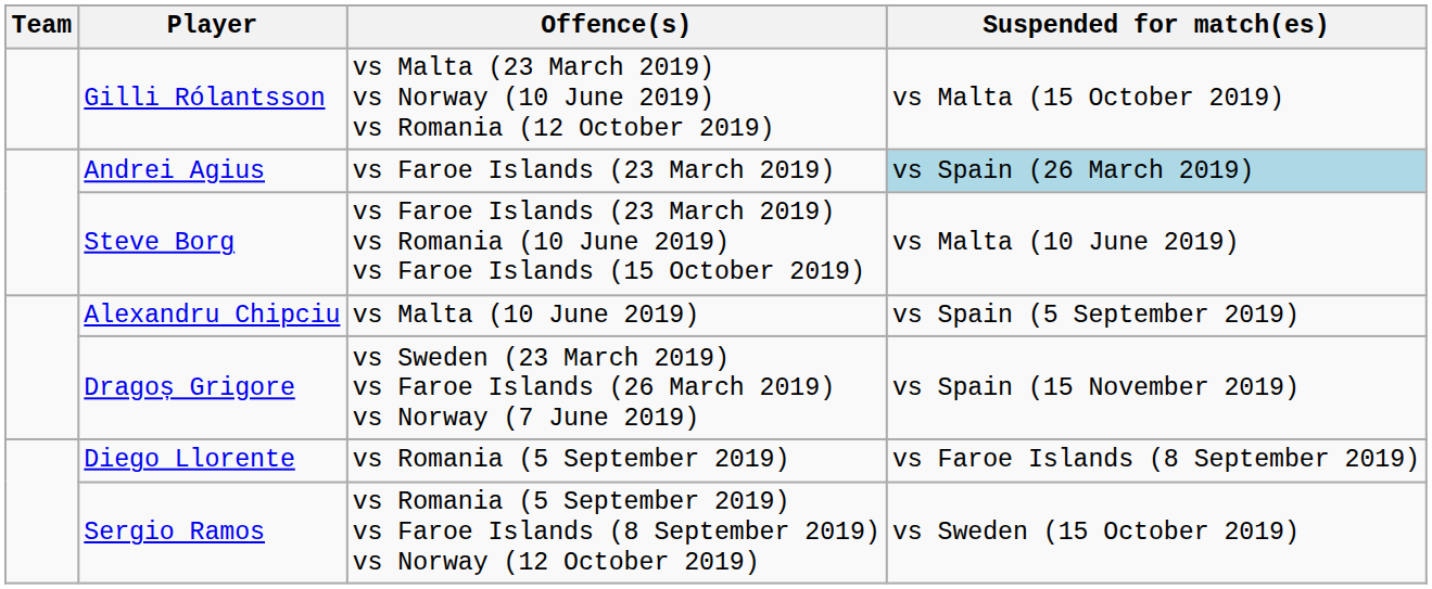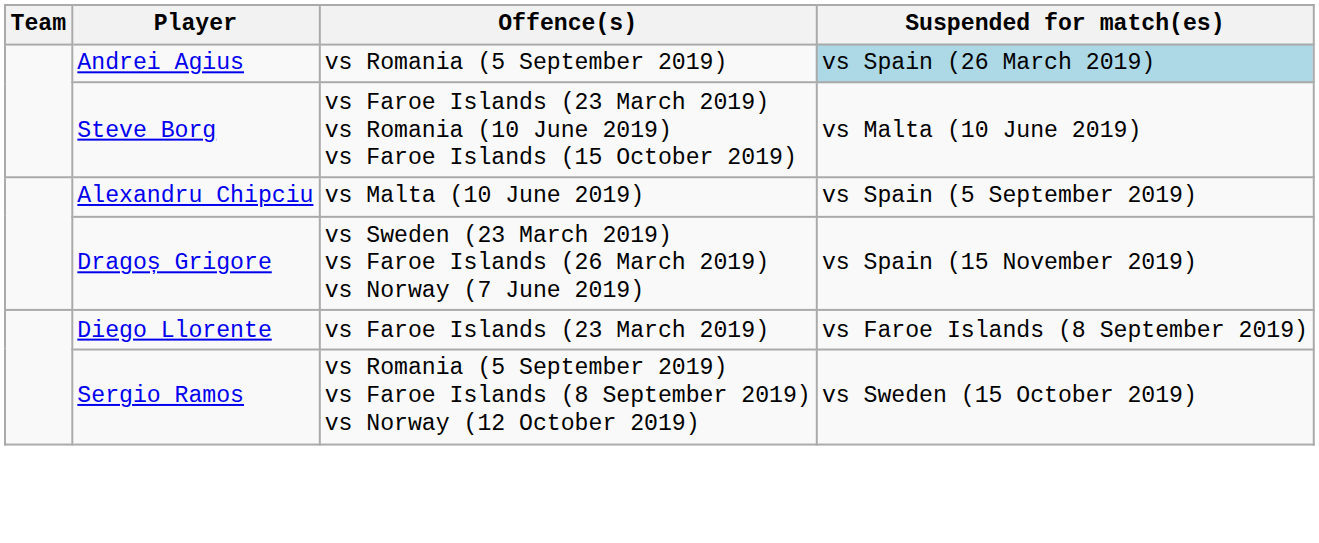- row: Gilli Rólantsson | vs Malta (23 March 2019) vs Norway (10 June 2019) vs Romania (12 October 2019) | vs Malta (15 October 2019)
Andrei Agius | Offence(s): vs Faroe Islands (23 March 2019) -> vs Romania (5 September 2019)
Diego Llorente | Offence(s): vs Romania (5 September 2019) -> vs Faroe Islands (23 March 2019)
